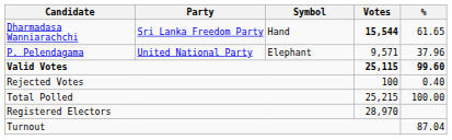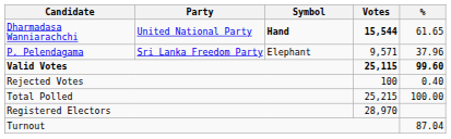Dharmadasa Wanniarachchi | Party: Sri Lanka Freedom Party -> United National Party
Dharmadasa Wanniarachchi | Symbol: normal -> bold
P. Pelendagama | Party: United National Party -> Sri Lanka Freedom Party
